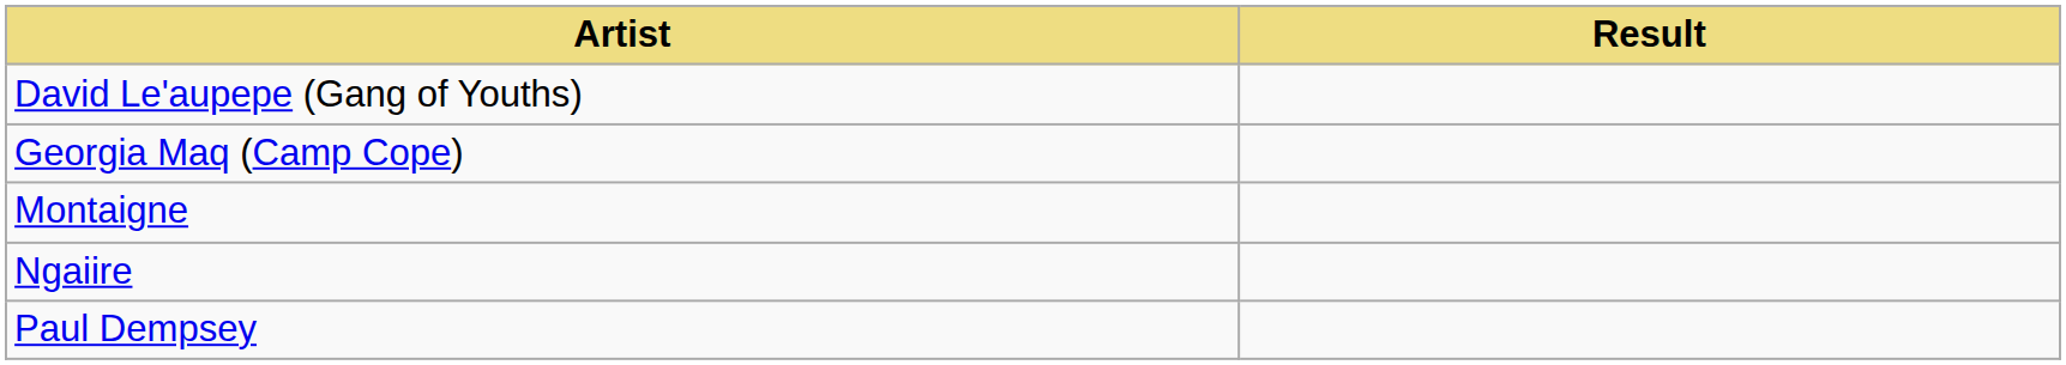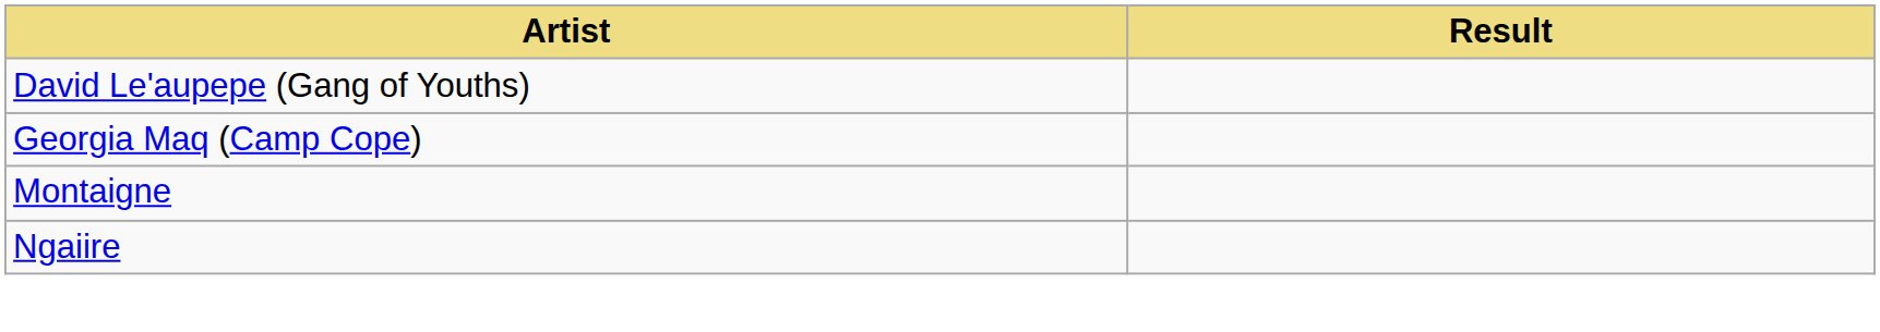- row: Paul Dempsey
